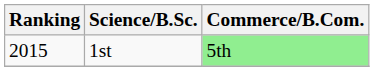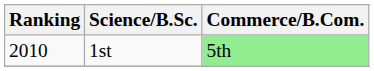1st | Ranking: 2015 -> 2010
